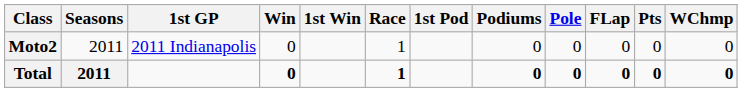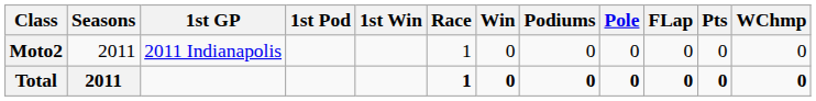columns swapped: 1st Pod <-> Win
